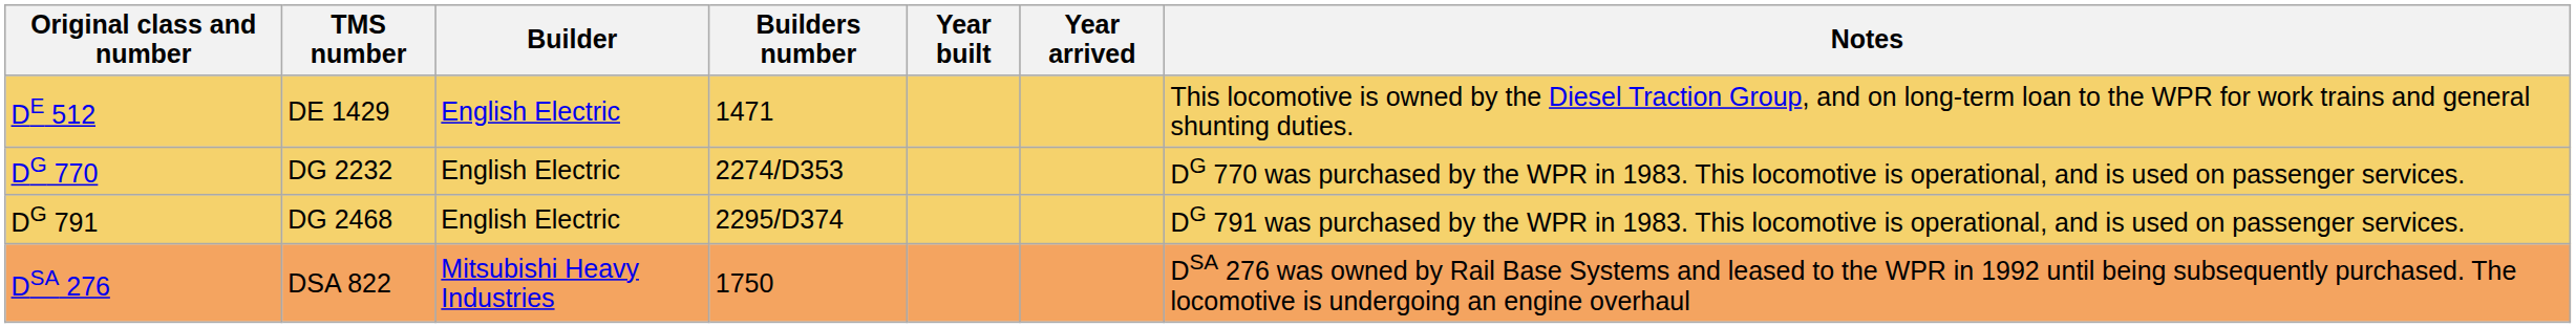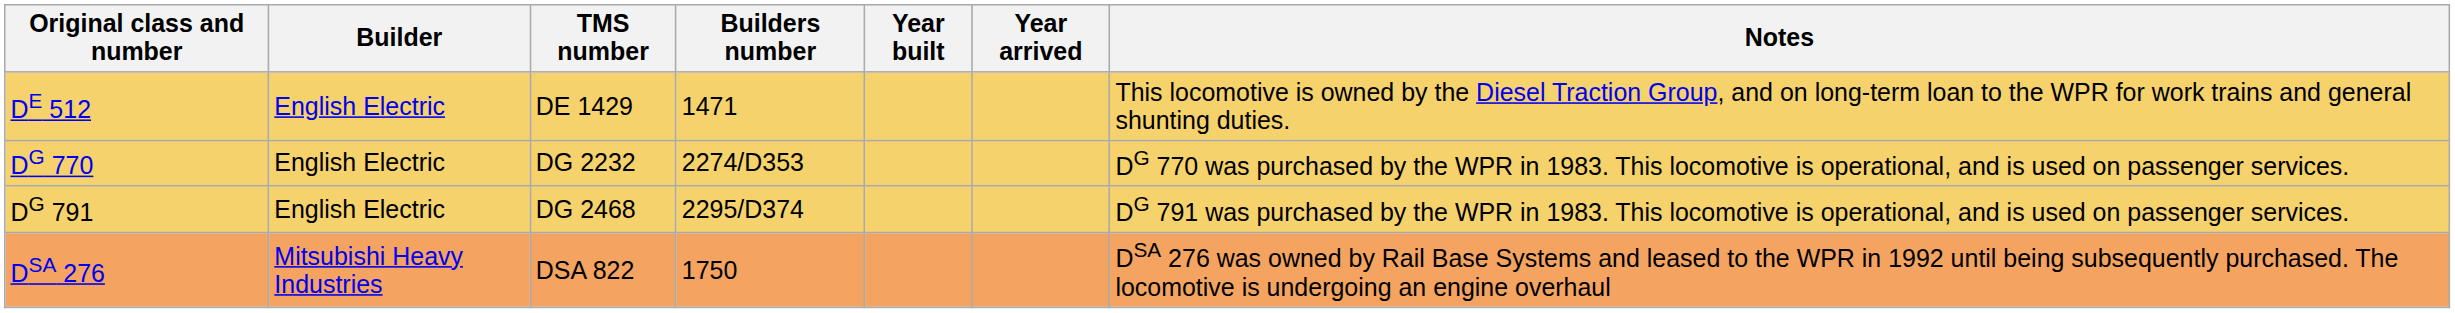columns swapped: TMS number <-> Builder
